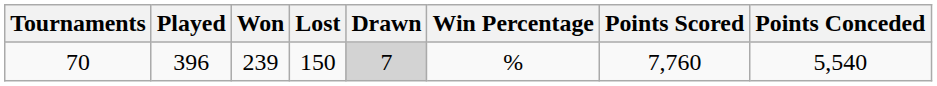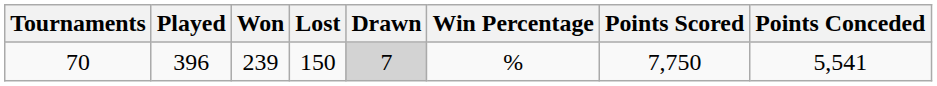70 | Points Scored: 7,760 -> 7,750
70 | Points Conceded: 5,540 -> 5,541
